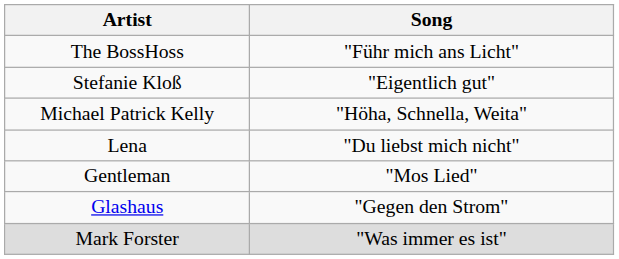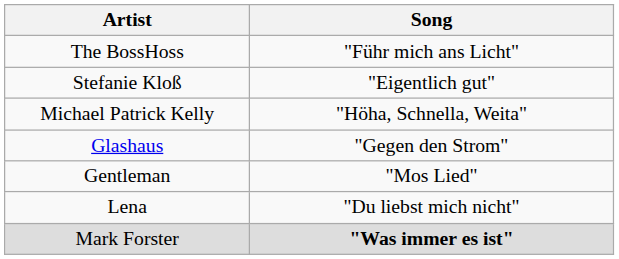rows swapped: Glashaus <-> Lena
Mark Forster | Song: normal -> bold
